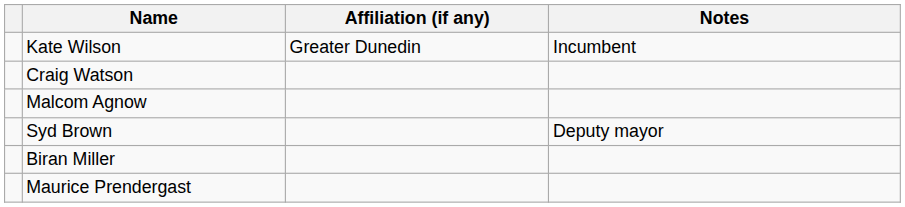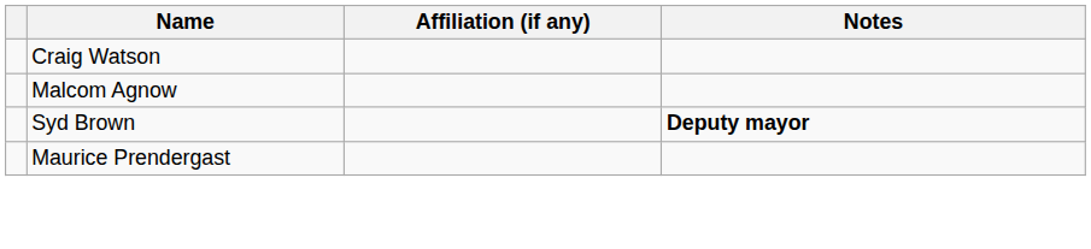- row: Kate Wilson | Greater Dunedin | Incumbent
Syd Brown | Notes: normal -> bold
- row: Biran Miller
